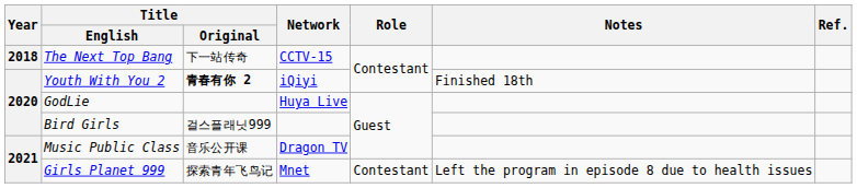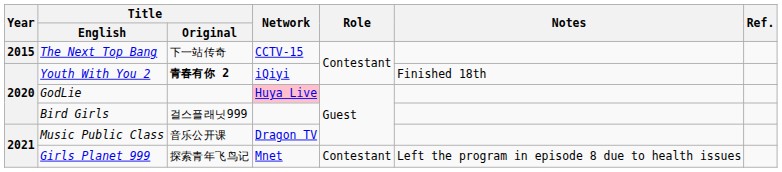The Next Top Bang | Year: 2018 -> 2015
GodLie | Network: no background -> pink background
